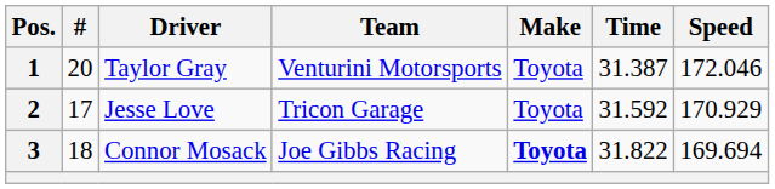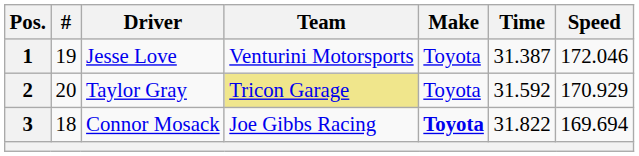1 | #: 20 -> 19
1 | Driver: Taylor Gray -> Jesse Love
2 | #: 17 -> 20
2 | Driver: Jesse Love -> Taylor Gray
2 | Team: no background -> khaki background
